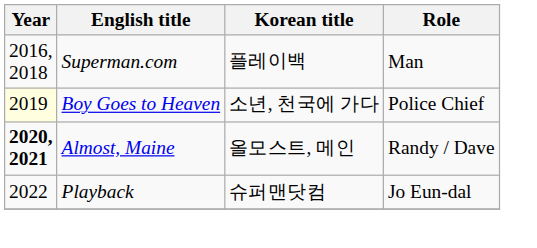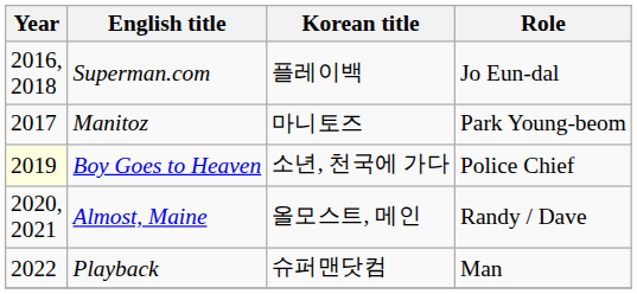Superman.com | Role: Man -> Jo Eun-dal
+ row: 2017 | Manitoz | 마니토즈 | Park Young-beom
Almost, Maine | Year: bold -> normal
Playback | Role: Jo Eun-dal -> Man
